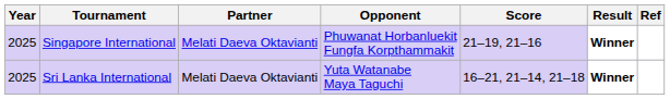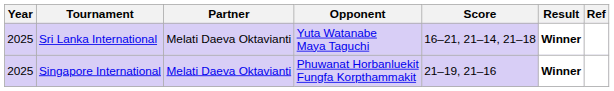rows swapped: Singapore International <-> Sri Lanka International
